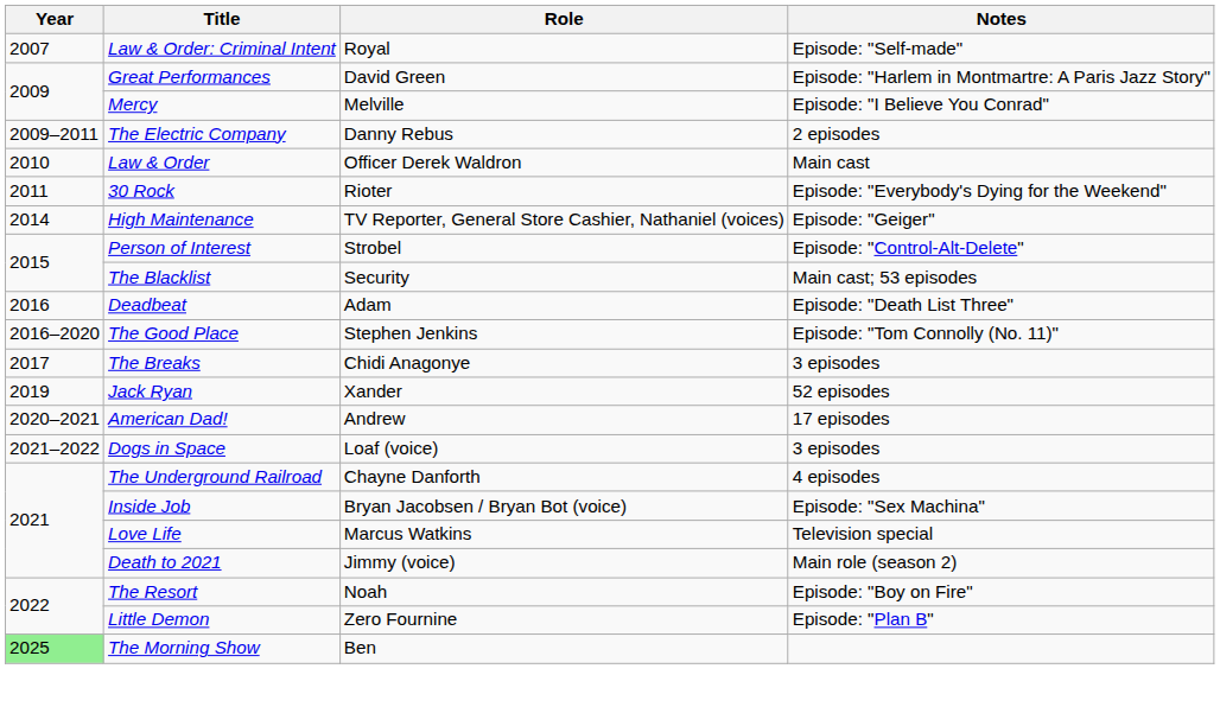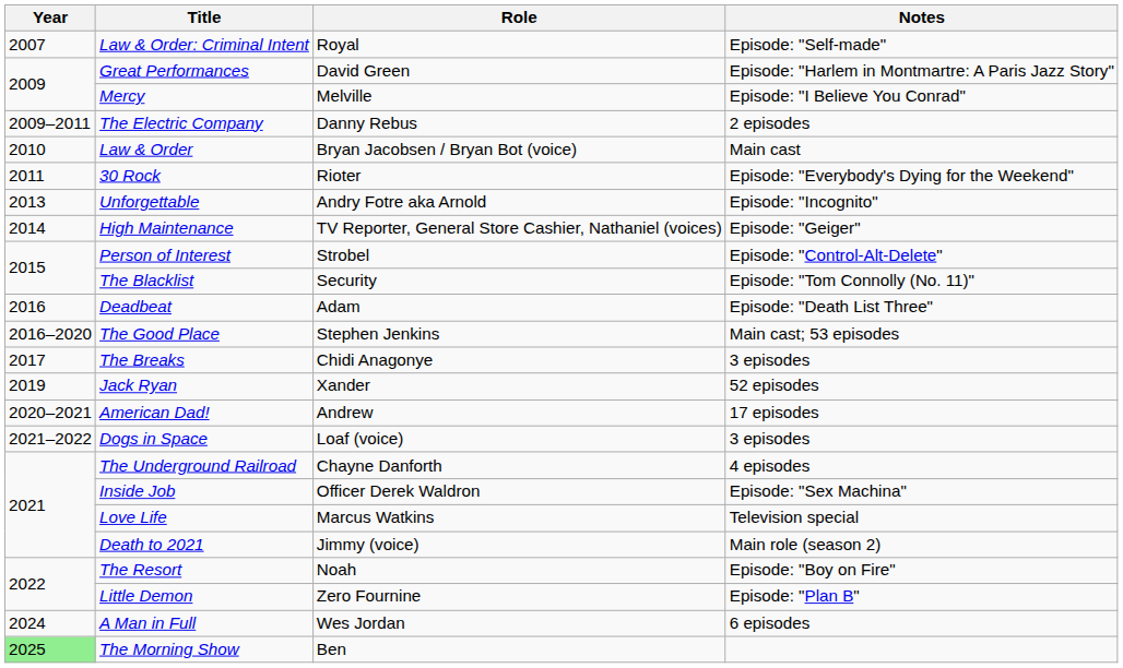Law & Order | Role: Officer Derek Waldron -> Bryan Jacobsen / Bryan Bot (voice)
+ row: 2013 | Unforgettable | Andry Fotre aka Arnold | Episode: "Incognito"
The Blacklist | Notes: Main cast; 53 episodes -> Episode: "Tom Connolly (No. 11)"
The Good Place | Notes: Episode: "Tom Connolly (No. 11)" -> Main cast; 53 episodes
Inside Job | Role: Bryan Jacobsen / Bryan Bot (voice) -> Officer Derek Waldron
+ row: 2024 | A Man in Full | Wes Jordan | 6 episodes
